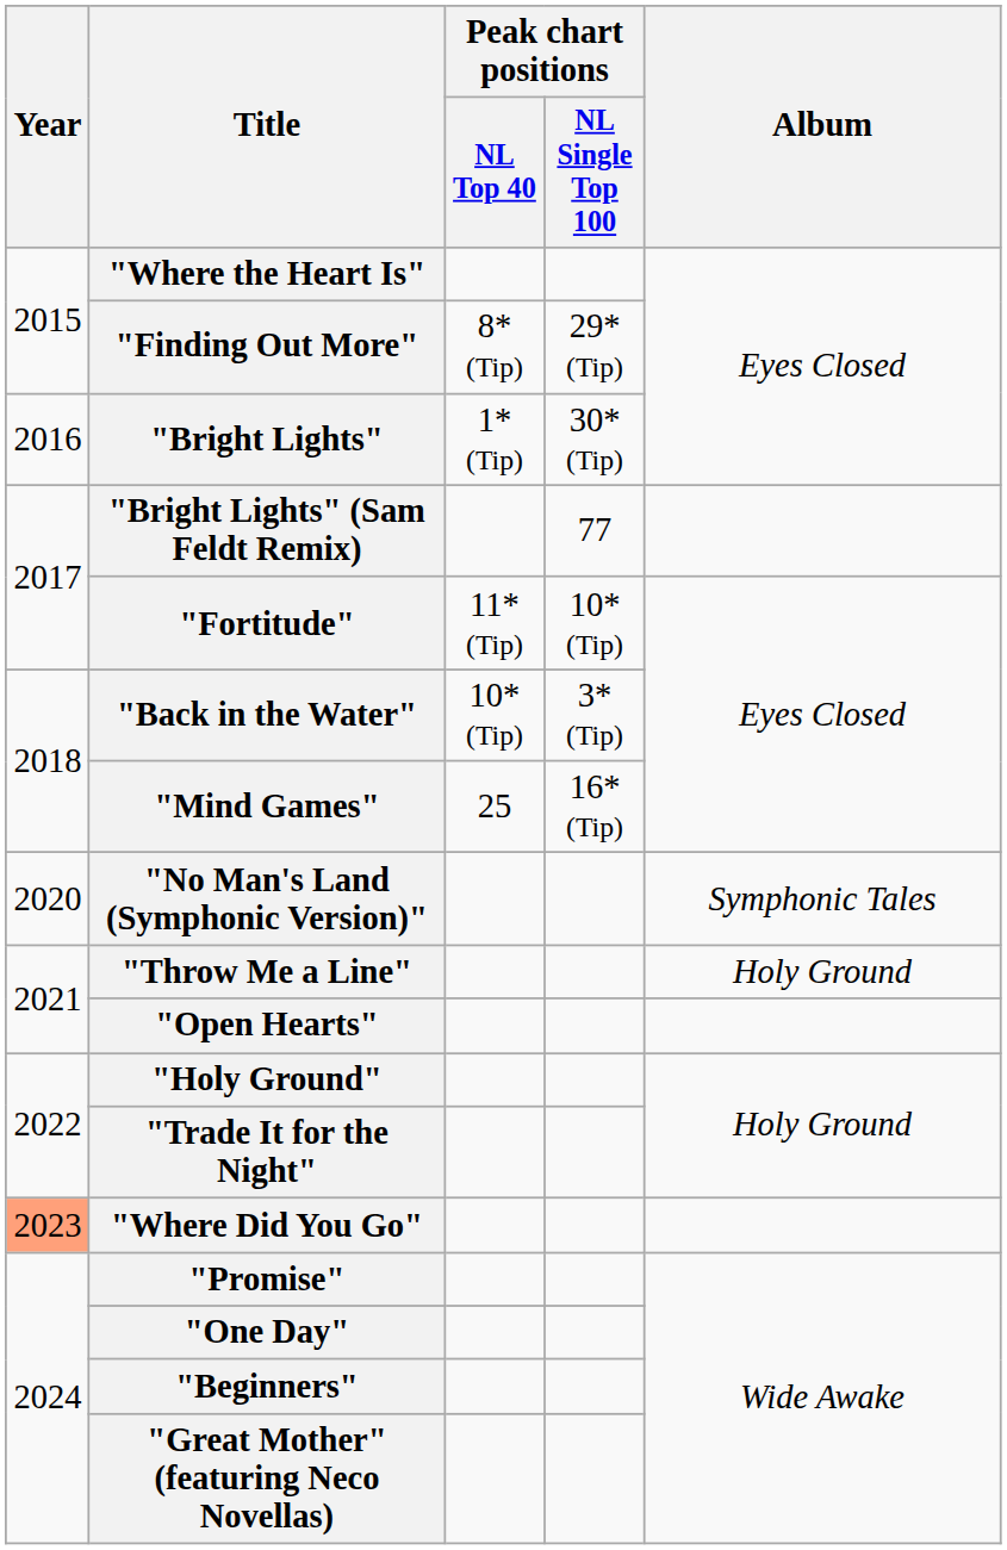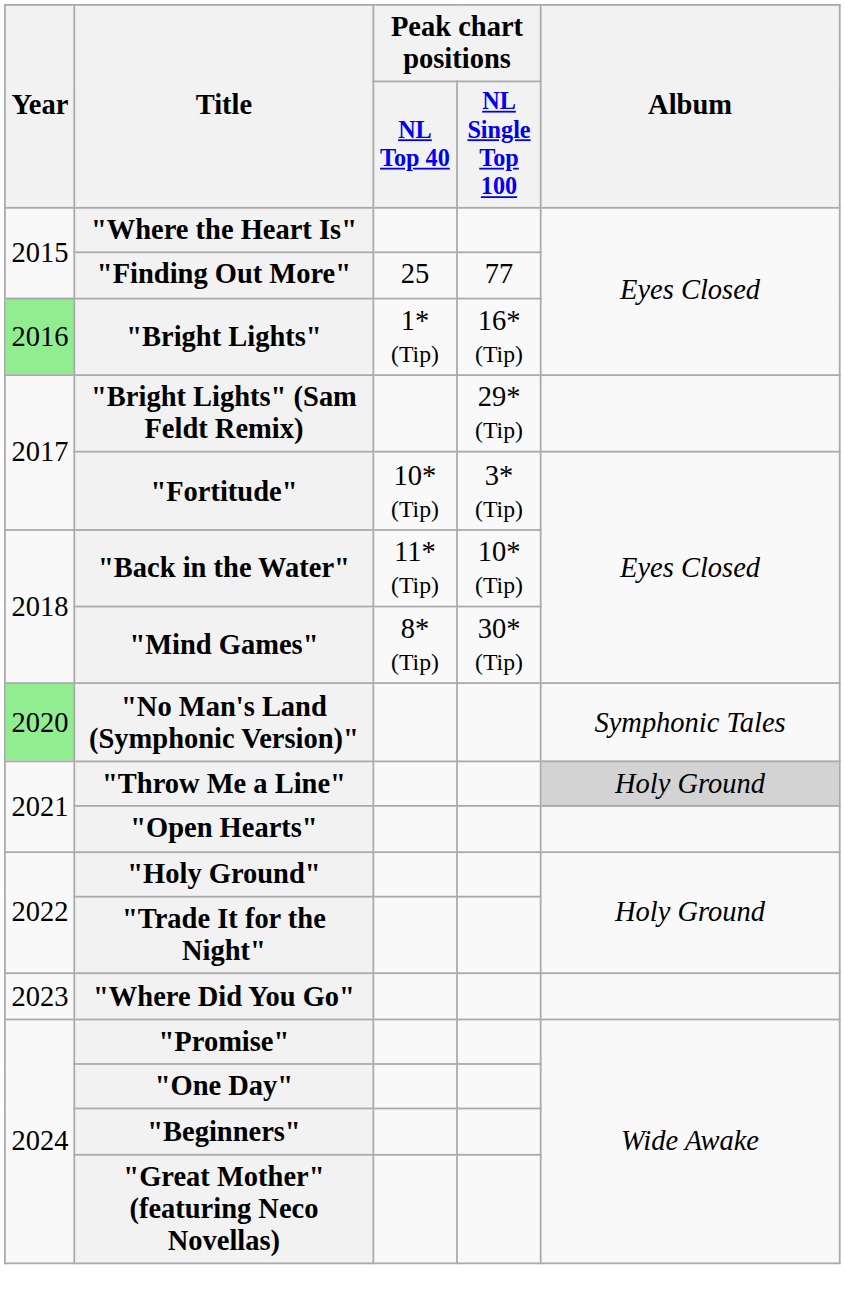"Finding Out More" | Peak chart positions / NL Top 40: 8* (Tip) -> 25
"Finding Out More" | Peak chart positions / NL Single Top 100: 29* (Tip) -> 77
"Bright Lights" | Year: no background -> lightgreen background
"Bright Lights" | Peak chart positions / NL Single Top 100: 30* (Tip) -> 16* (Tip)
"Bright Lights" (Sam Feldt Remix) | Peak chart positions / NL Single Top 100: 77 -> 29* (Tip)
"Fortitude" | Peak chart positions / NL Top 40: 11* (Tip) -> 10* (Tip)
"Fortitude" | Peak chart positions / NL Single Top 100: 10* (Tip) -> 3* (Tip)
"Back in the Water" | Peak chart positions / NL Top 40: 10* (Tip) -> 11* (Tip)
"Back in the Water" | Peak chart positions / NL Single Top 100: 3* (Tip) -> 10* (Tip)
"Mind Games" | Peak chart positions / NL Top 40: 25 -> 8* (Tip)
"Mind Games" | Peak chart positions / NL Single Top 100: 16* (Tip) -> 30* (Tip)
"No Man's Land (Symphonic Version)" | Year: no background -> lightgreen background
"Throw Me a Line" | Album: no background -> lightgrey background
"Where Did You Go" | Year: lightsalmon background -> no background
